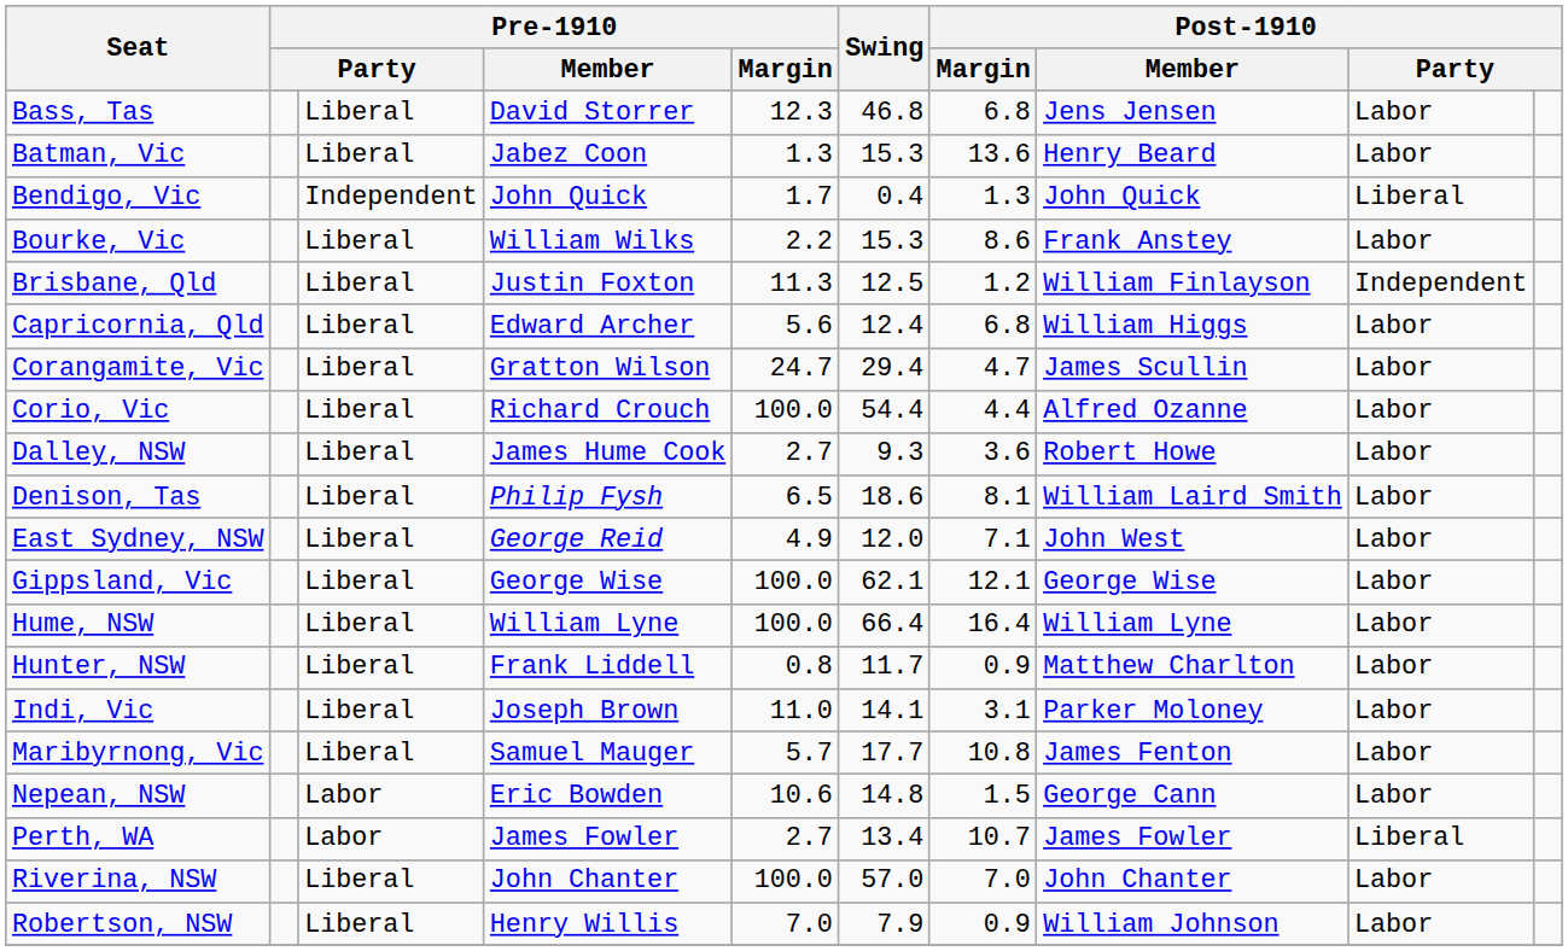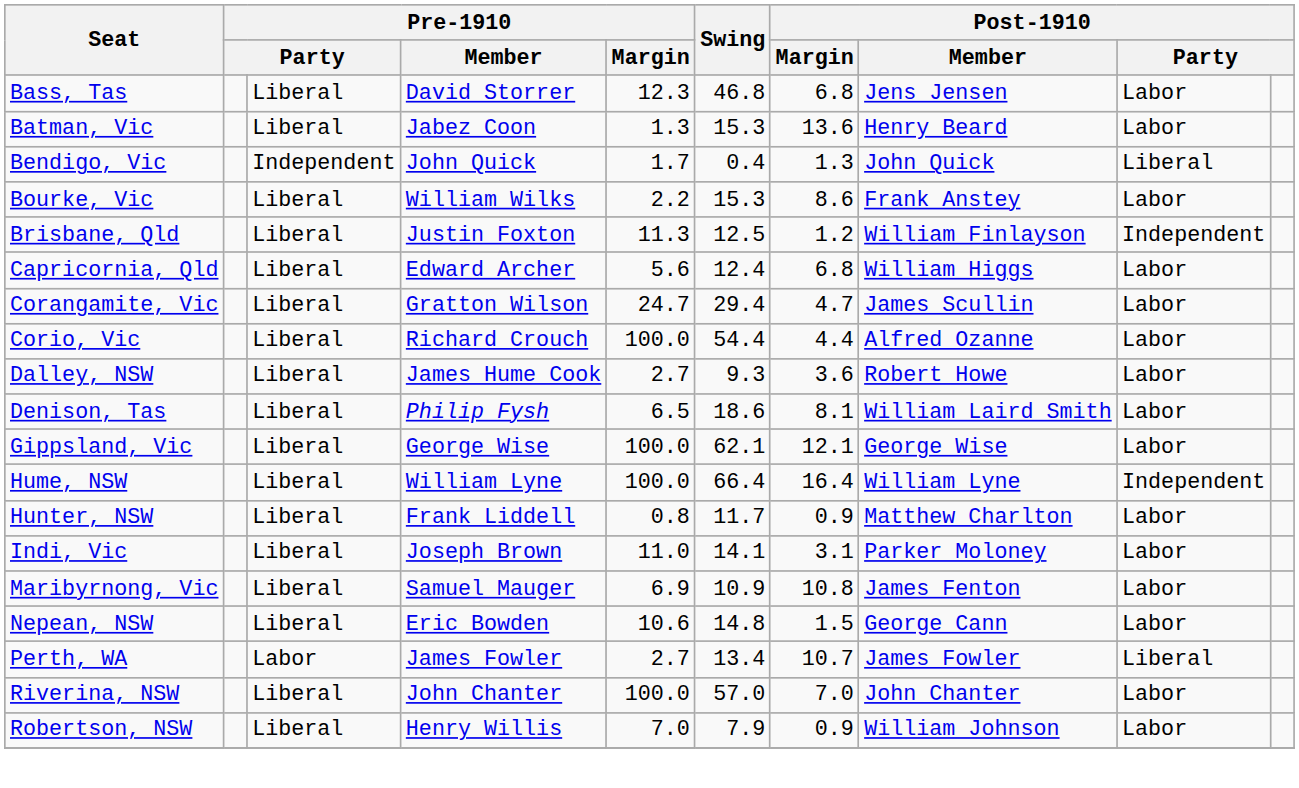- row: East Sydney, NSW | Liberal | George Reid | 4.9 | 12.0 | 7.1 | John West | Labor
Hume, NSW | column 9: Labor -> Independent
Maribyrnong, Vic | Pre-1910 / Margin: 5.7 -> 6.9
Maribyrnong, Vic | Swing: 17.7 -> 10.9
Nepean, NSW | column 3: Labor -> Liberal
